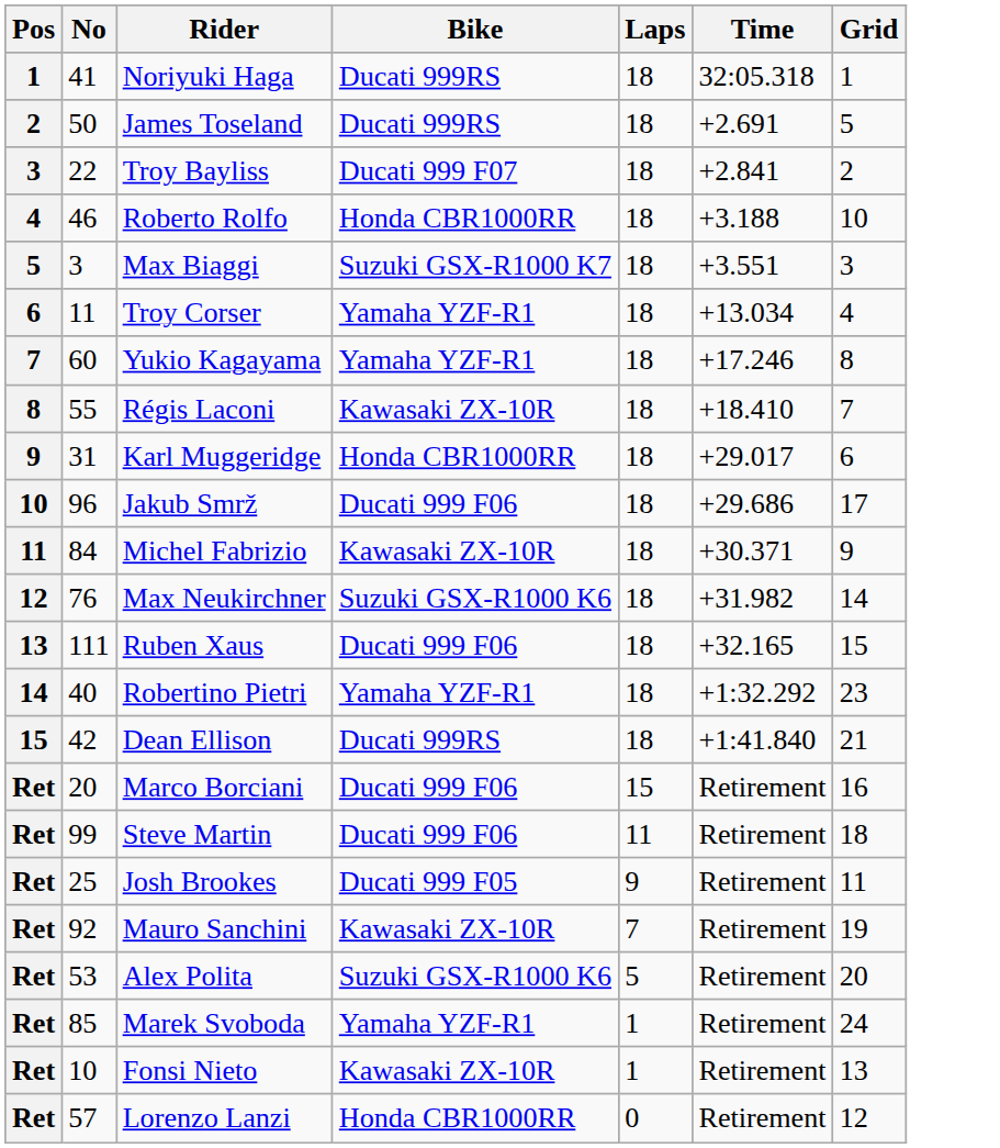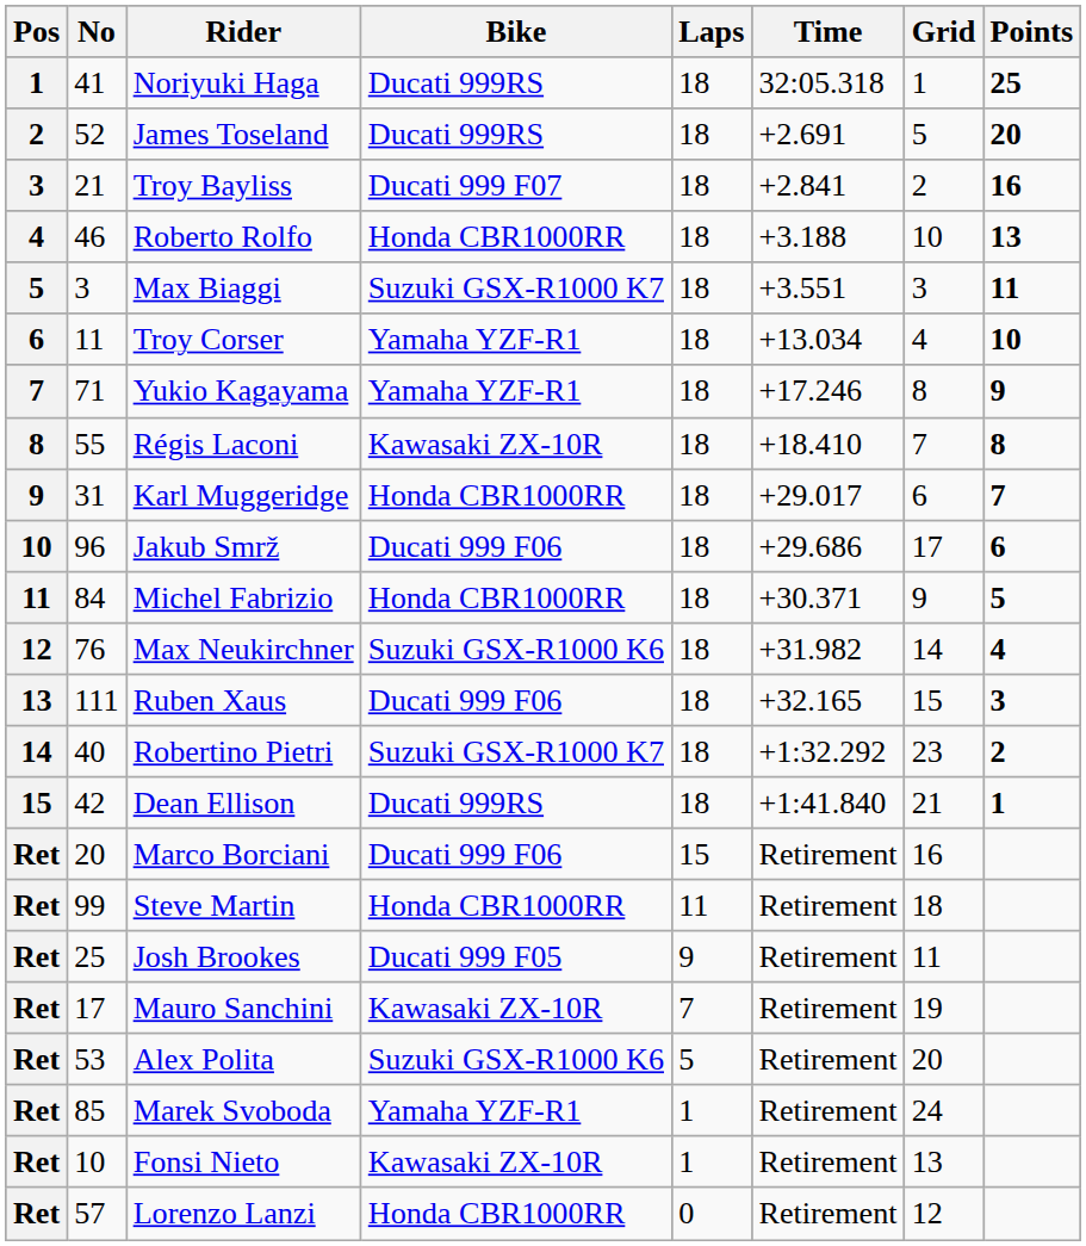+ column: Points | 25 | 20 | 16 | 13 | 11 | 10 | 9 | 8 | 7 | 6 | 5 | 4 | 3 | 2 | 1
James Toseland | No: 50 -> 52
Troy Bayliss | No: 22 -> 21
Yukio Kagayama | No: 60 -> 71
Michel Fabrizio | Bike: Kawasaki ZX-10R -> Honda CBR1000RR
Robertino Pietri | Bike: Yamaha YZF-R1 -> Suzuki GSX-R1000 K7
Steve Martin | Bike: Ducati 999 F06 -> Honda CBR1000RR
Mauro Sanchini | No: 92 -> 17
